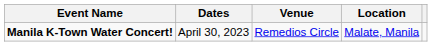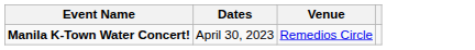- column: Location | Malate, Manila
